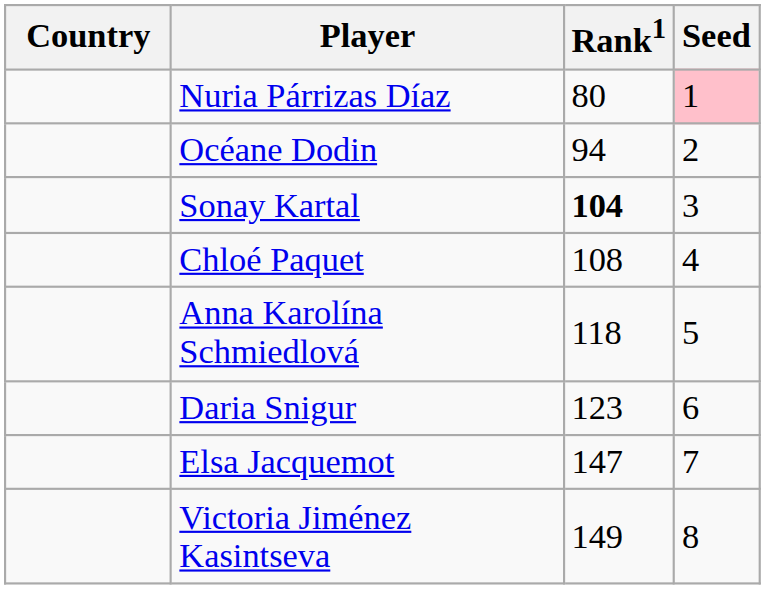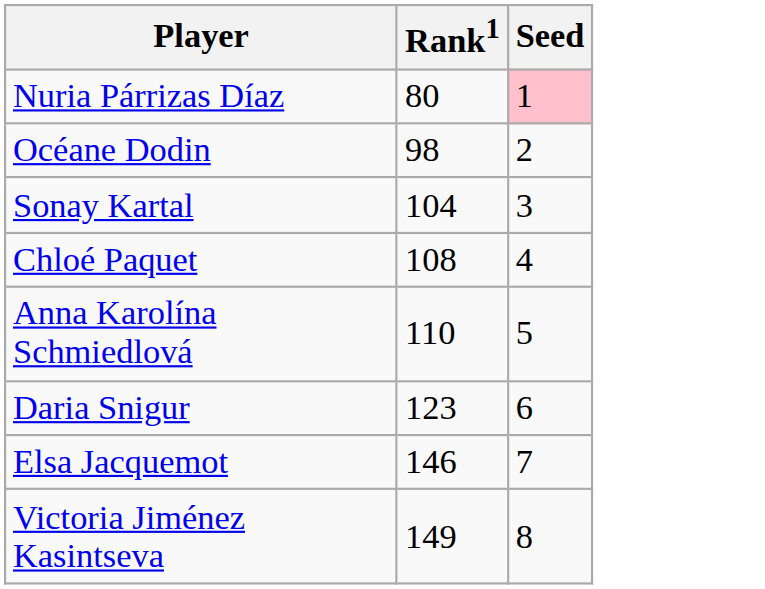- column: Country
Océane Dodin | Rank1: 94 -> 98
Sonay Kartal | Rank1: bold -> normal
Anna Karolína Schmiedlová | Rank1: 118 -> 110
Elsa Jacquemot | Rank1: 147 -> 146
